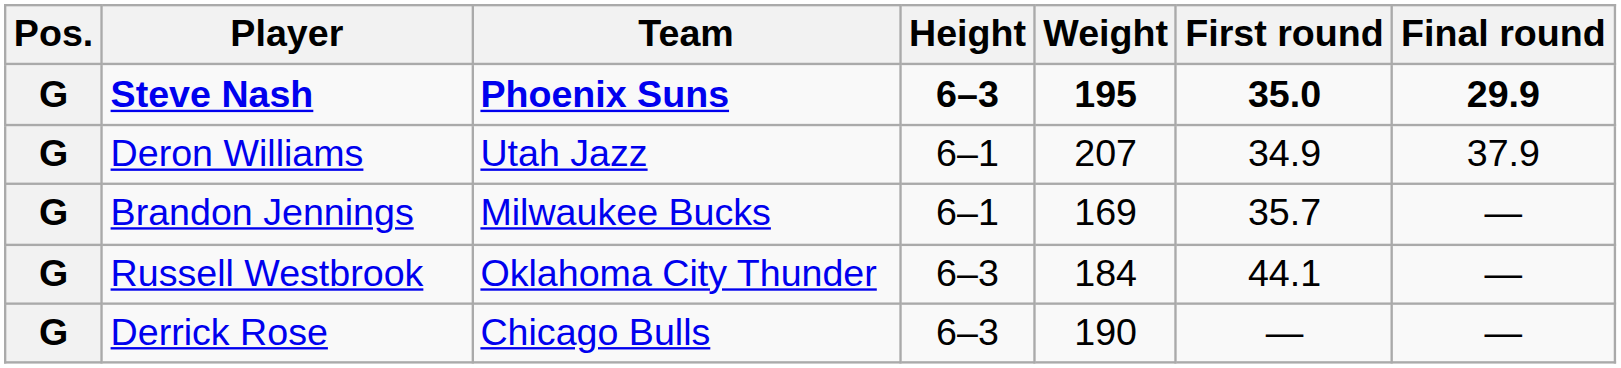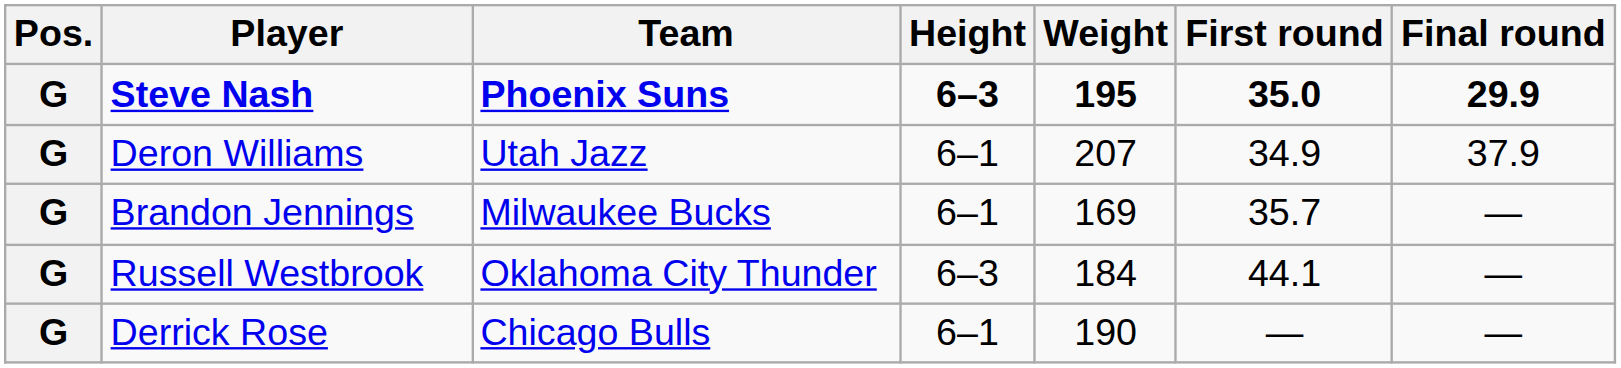Derrick Rose | Height: 6–3 -> 6–1
